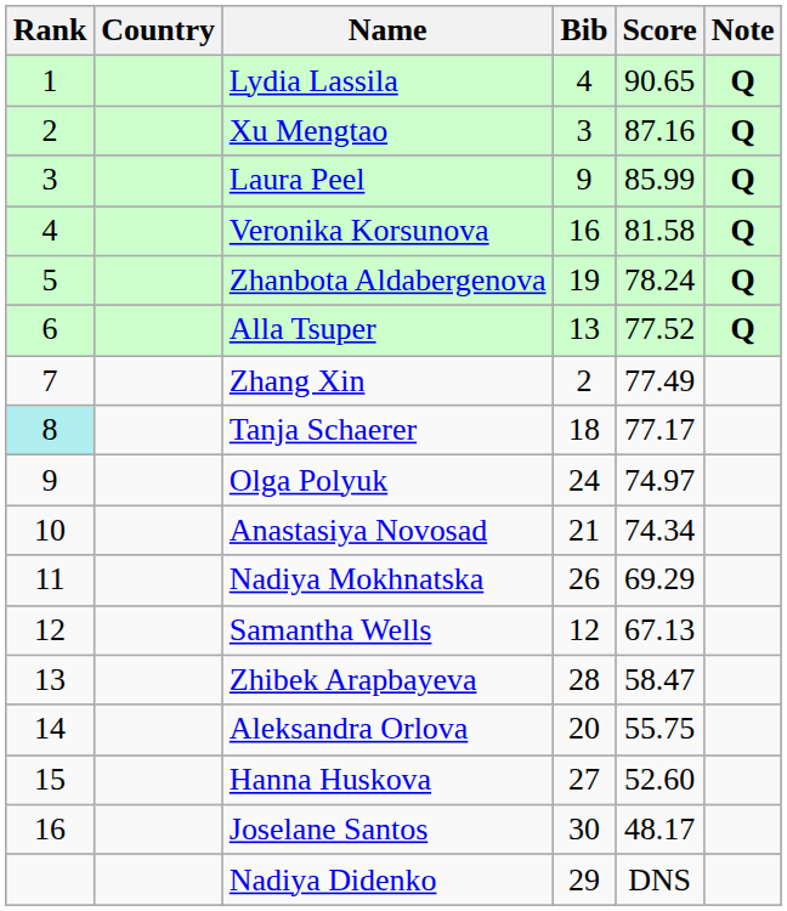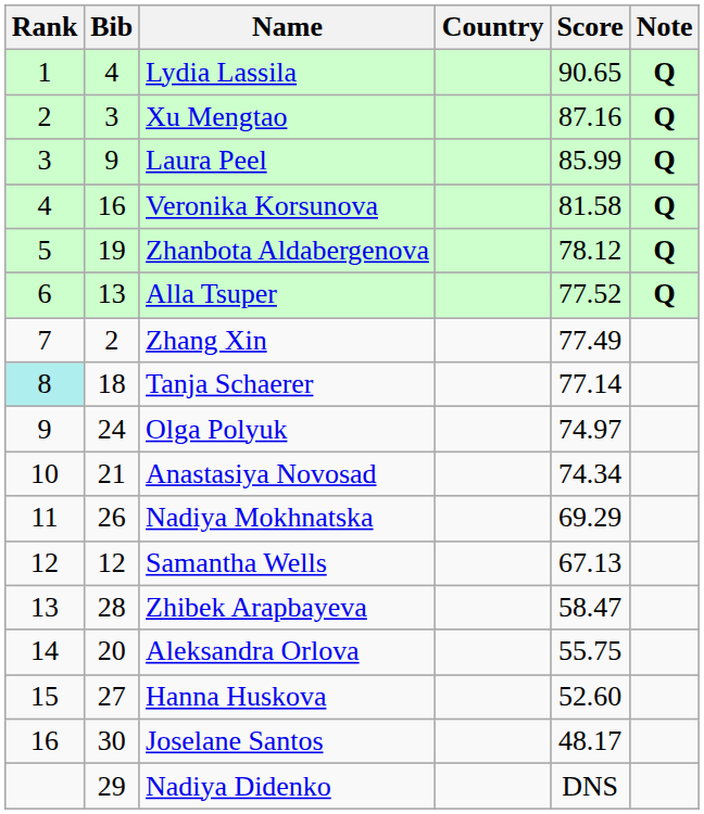columns swapped: Bib <-> Country
Zhanbota Aldabergenova | Score: 78.24 -> 78.12
Tanja Schaerer | Score: 77.17 -> 77.14
